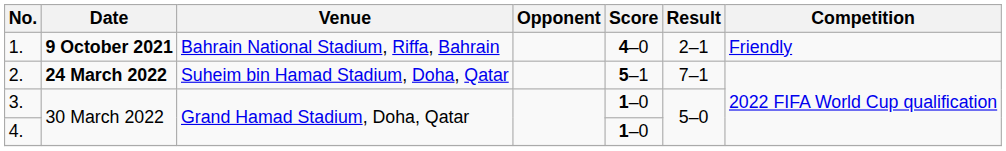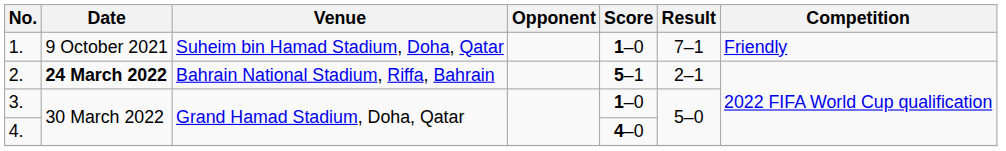1. | Date: bold -> normal
1. | Venue: Bahrain National Stadium, Riffa, Bahrain -> Suheim bin Hamad Stadium, Doha, Qatar
1. | Score: 4–0 -> 1–0
1. | Result: 2–1 -> 7–1
2. | Venue: Suheim bin Hamad Stadium, Doha, Qatar -> Bahrain National Stadium, Riffa, Bahrain
2. | Result: 7–1 -> 2–1
4. | Score: 1–0 -> 4–0
